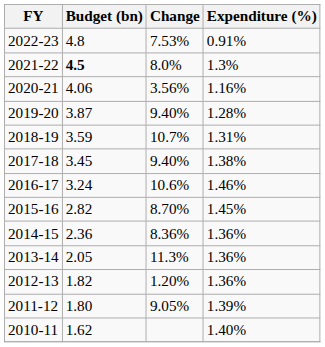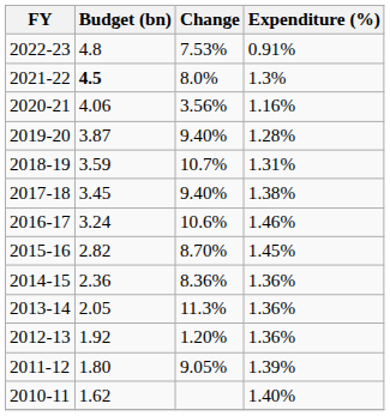2012-13 | Budget (bn): 1.82 -> 1.92
